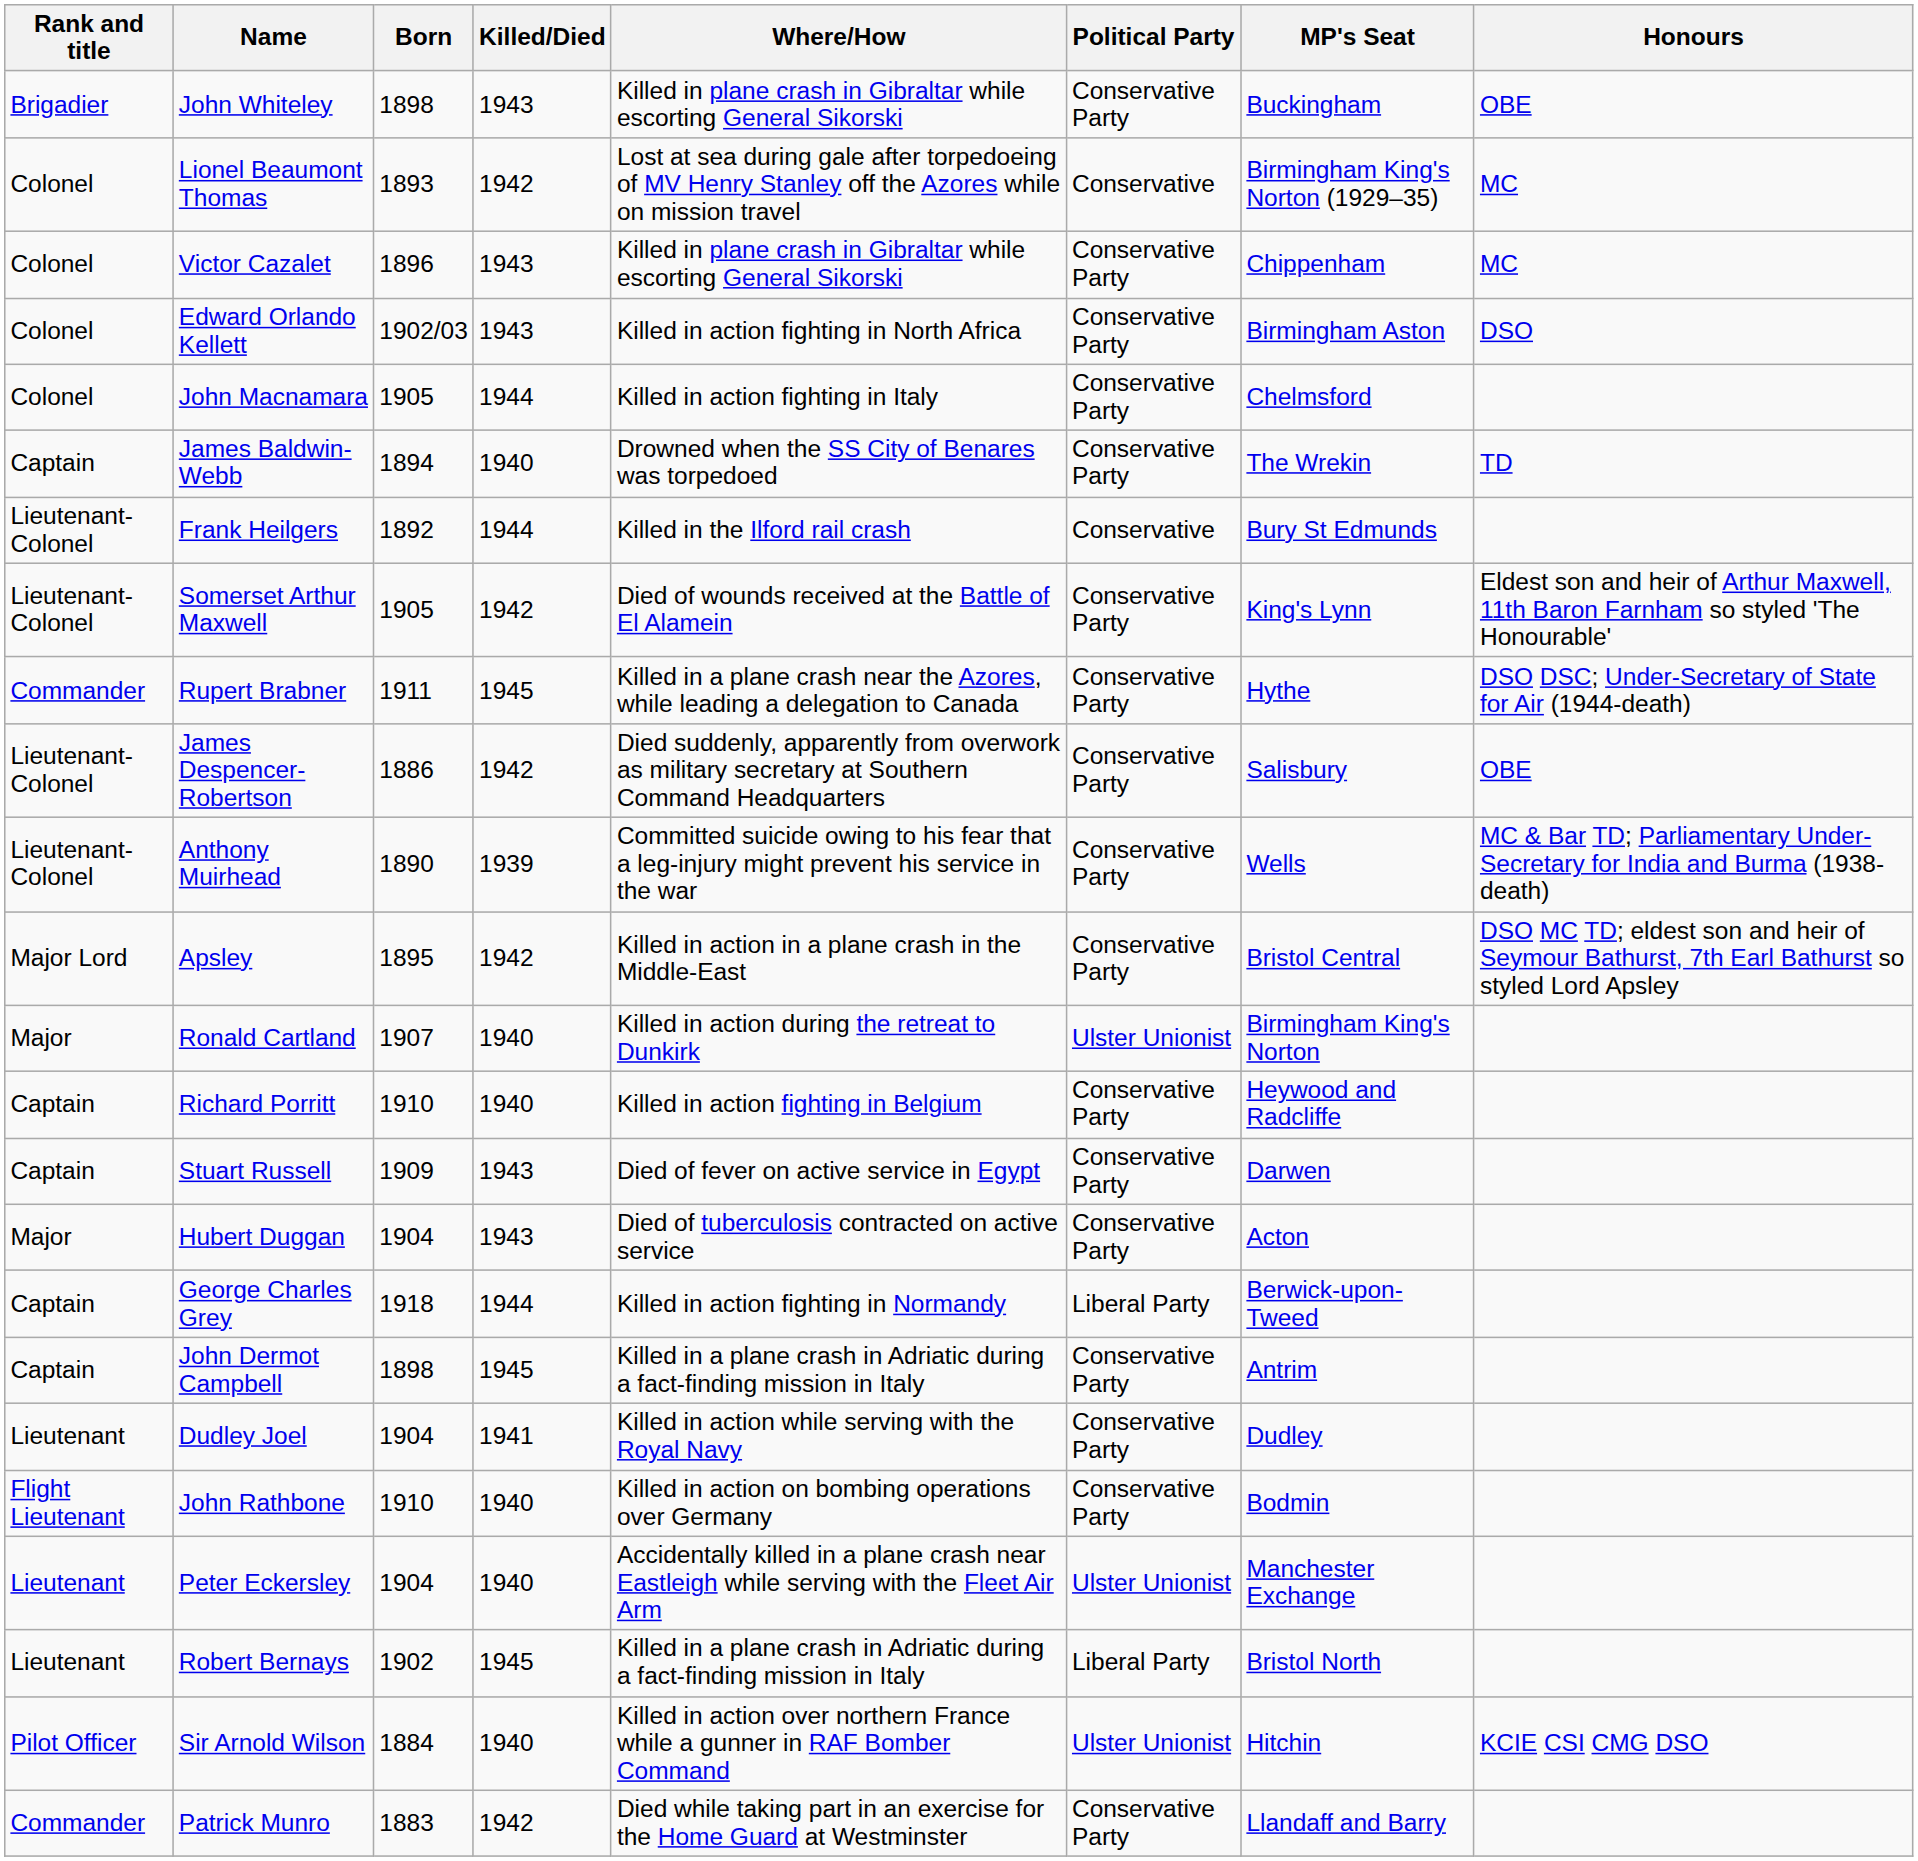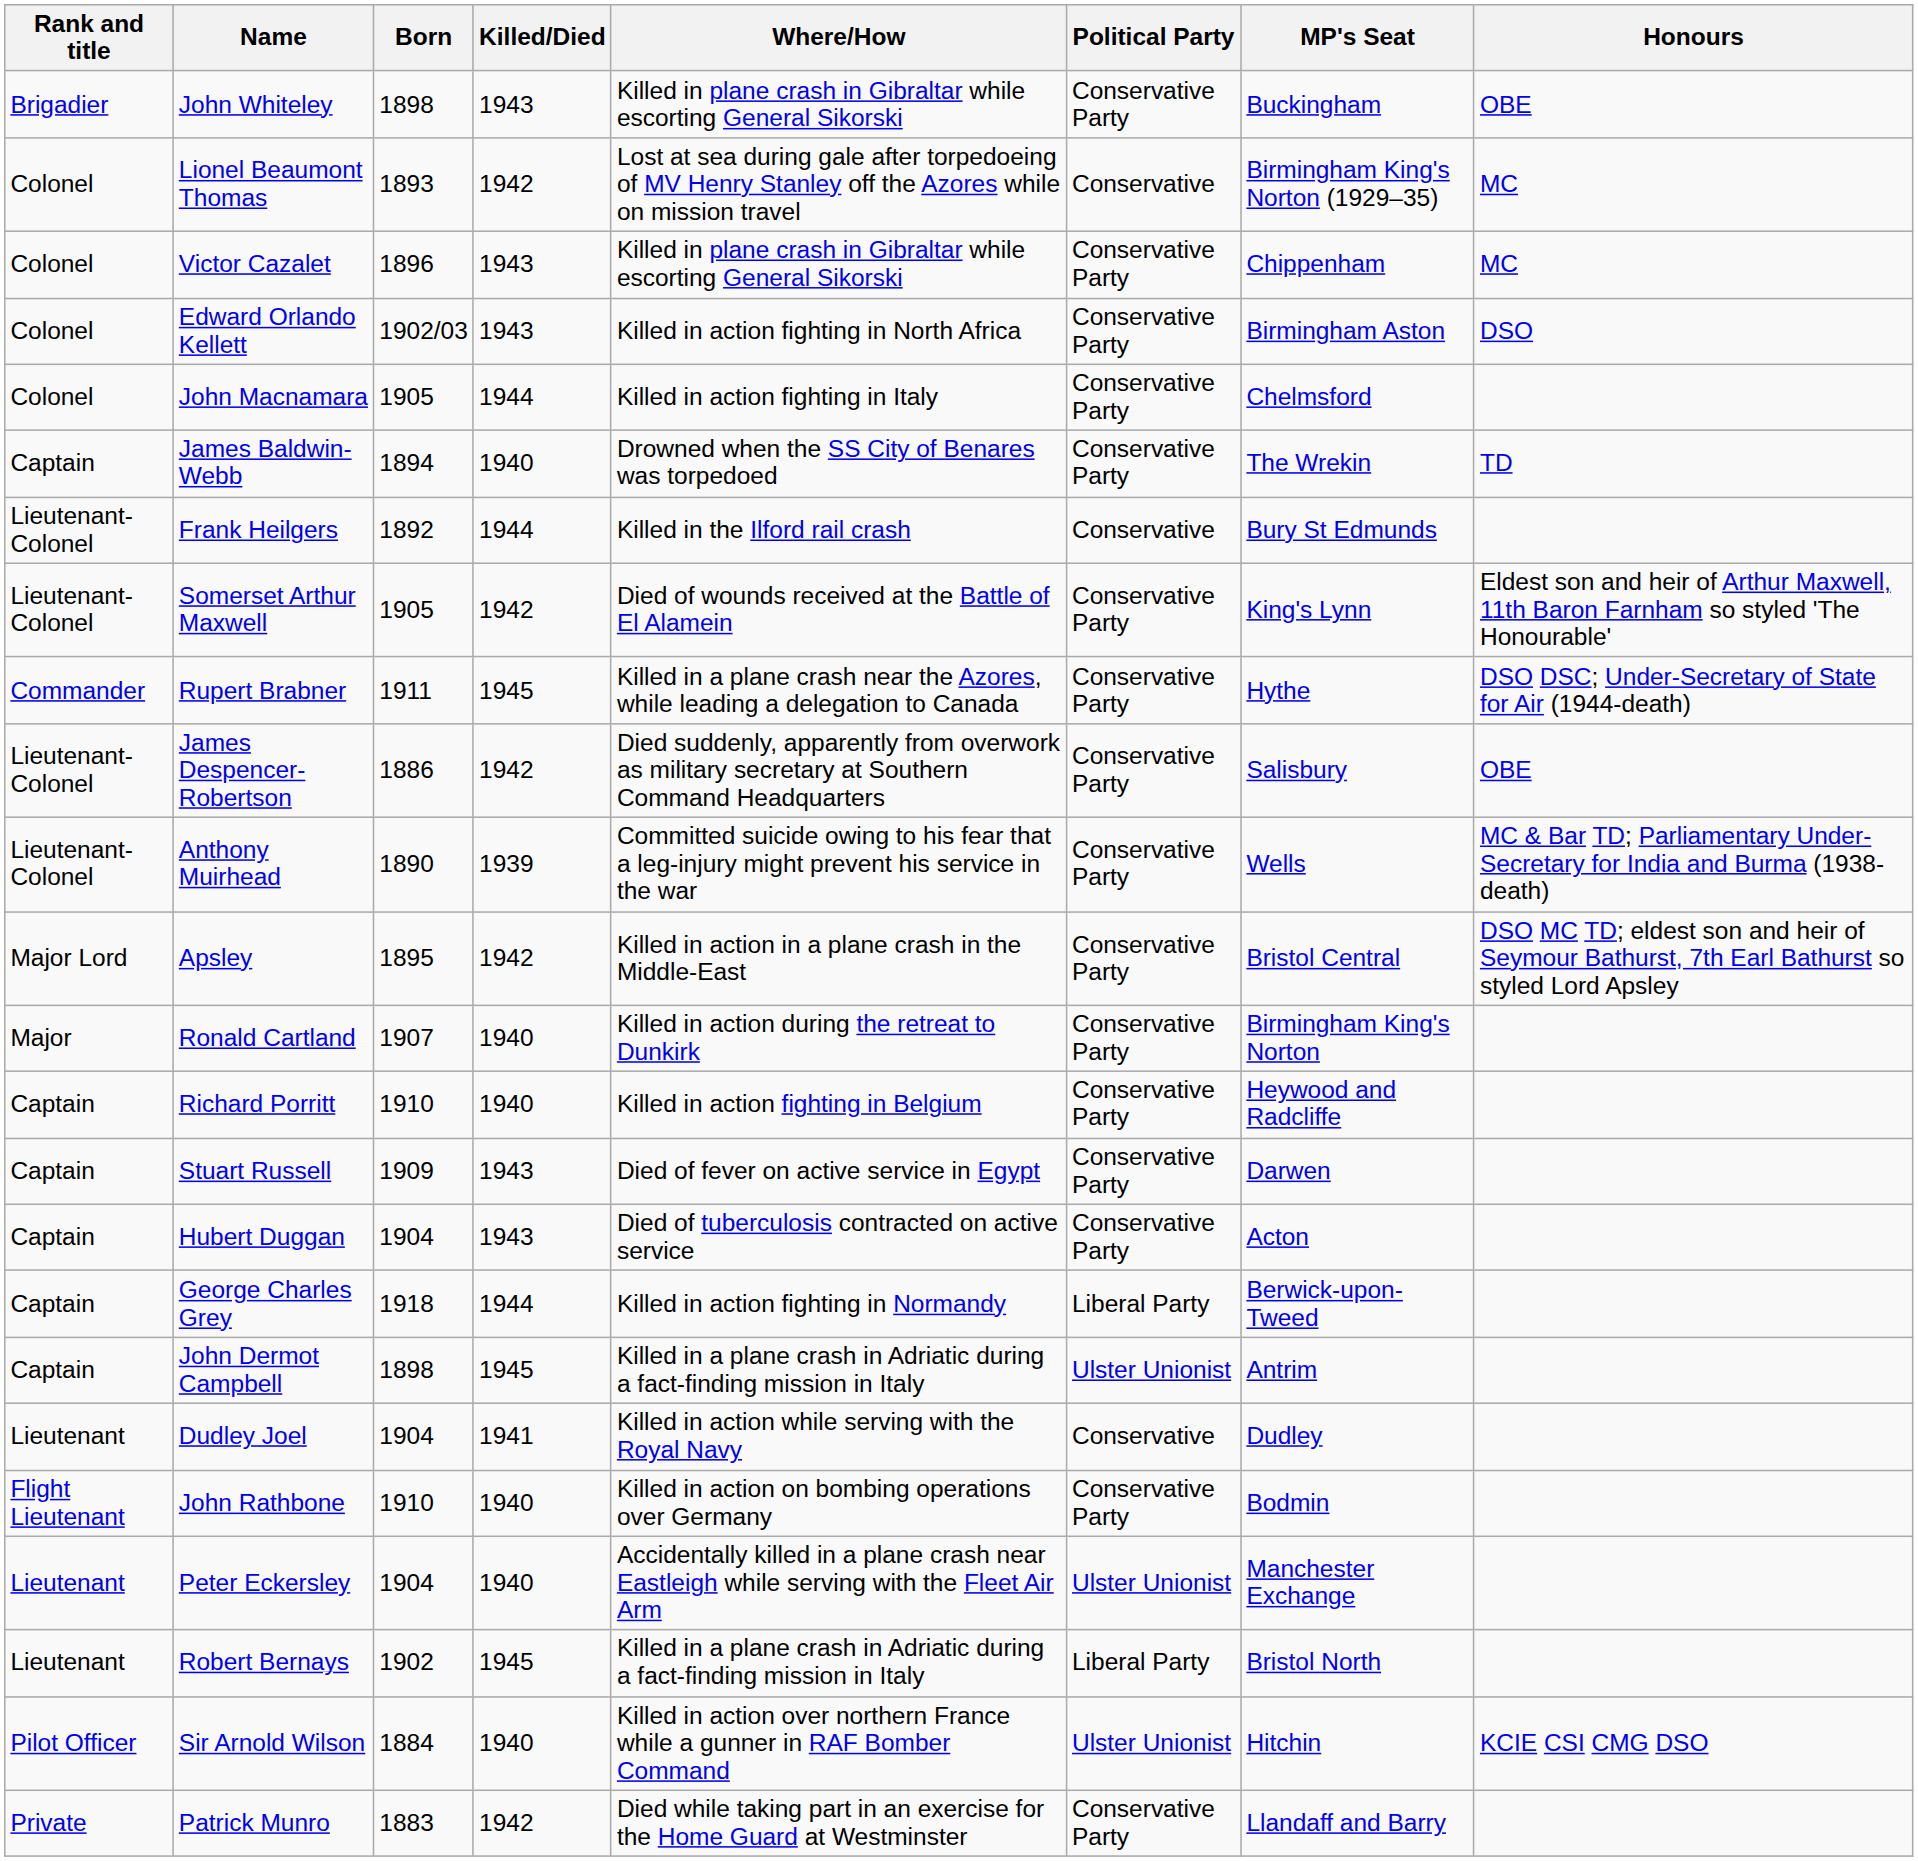Ronald Cartland | Political Party: Ulster Unionist -> Conservative Party
Hubert Duggan | Rank and title: Major -> Captain
John Dermot Campbell | Political Party: Conservative Party -> Ulster Unionist
Dudley Joel | Political Party: Conservative Party -> Conservative
Patrick Munro | Rank and title: Commander -> Private
